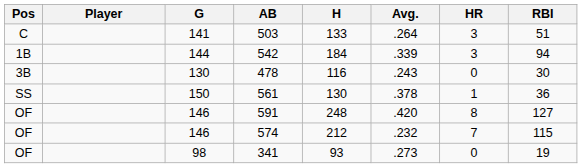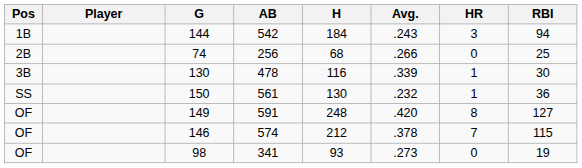- row: C | 141 | 503 | 133 | .264 | 3 | 51
542 | Avg.: .339 -> .243
+ row: 2B | 74 | 256 | 68 | .266 | 0 | 25
478 | Avg.: .243 -> .339
478 | HR: 0 -> 1
561 | Avg.: .378 -> .232
591 | G: 146 -> 149
574 | Avg.: .232 -> .378
